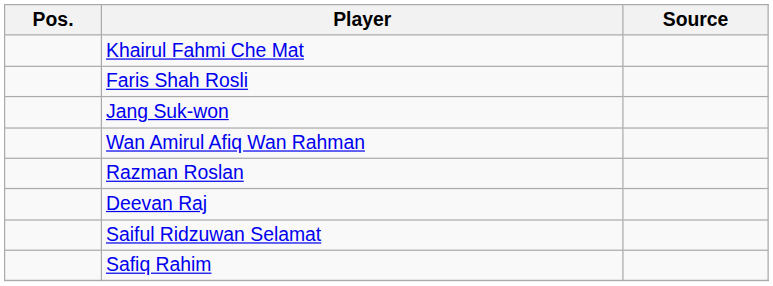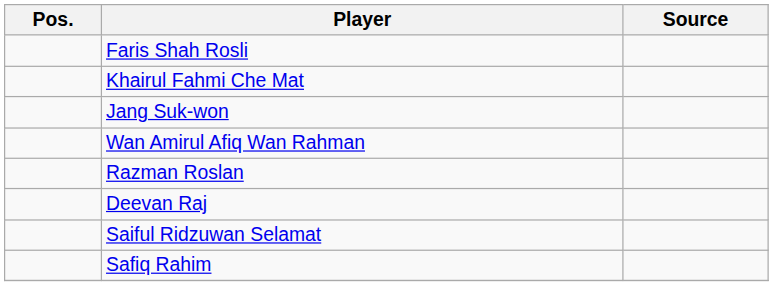rows swapped: Khairul Fahmi Che Mat <-> Faris Shah Rosli
